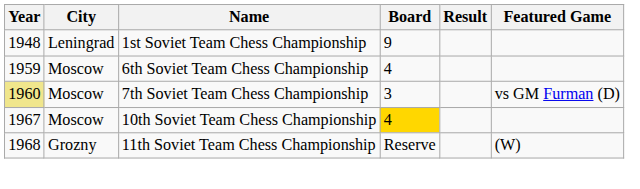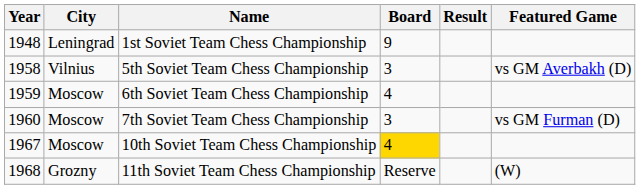+ row: 1958 | Vilnius | 5th Soviet Team Chess Championship | 3 | vs GM Averbakh (D)
7th Soviet Team Chess Championship | Year: khaki background -> no background
